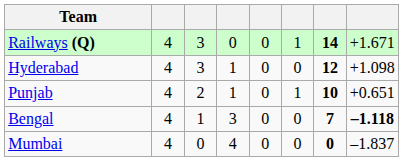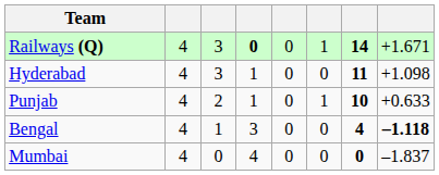Railways (Q) | column 4: normal -> bold
Hyderabad | column 7: 12 -> 11
Punjab | column 8: +0.651 -> +0.633
Bengal | column 7: 7 -> 4
